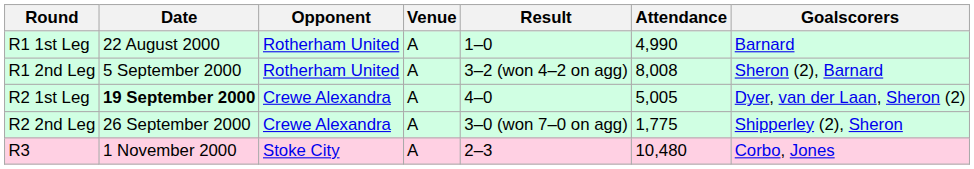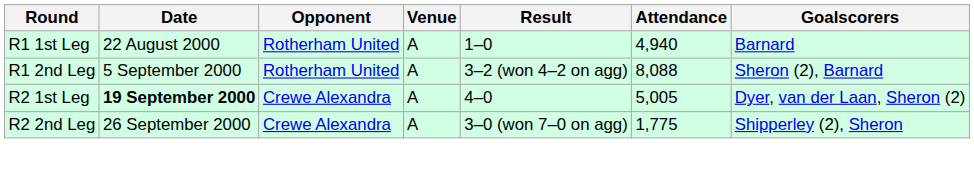R1 1st Leg | Attendance: 4,990 -> 4,940
R1 2nd Leg | Attendance: 8,008 -> 8,088
- row: R3 | 1 November 2000 | Stoke City | A | 2–3 | 10,480 | Corbo, Jones
